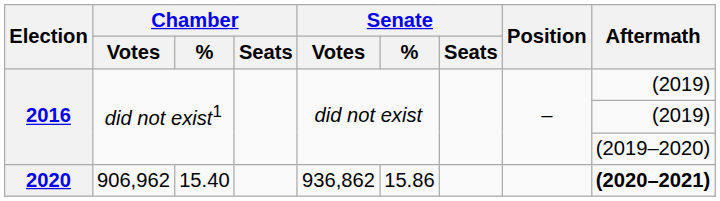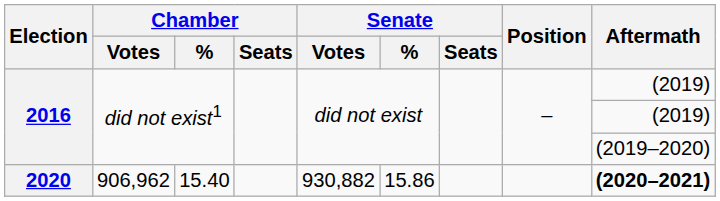2020 | Senate / Votes: 936,862 -> 930,882
